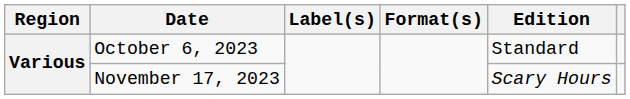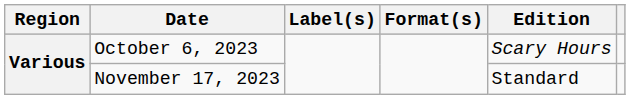October 6, 2023 | Edition: Standard -> Scary Hours
November 17, 2023 | Edition: Scary Hours -> Standard
